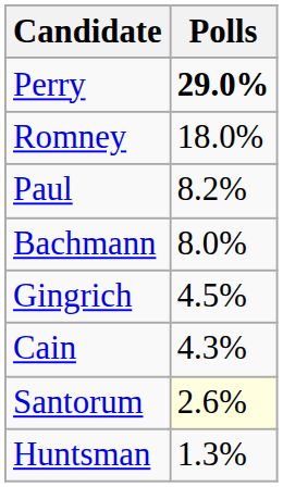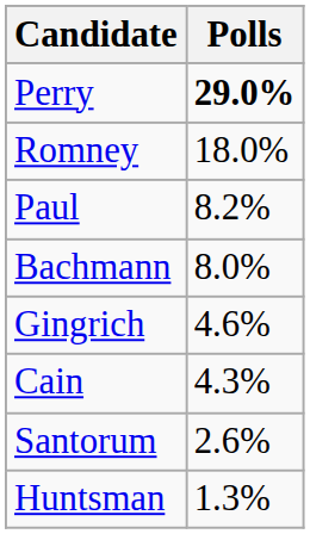Gingrich | Polls: 4.5% -> 4.6%
Santorum | Polls: lightyellow background -> no background
